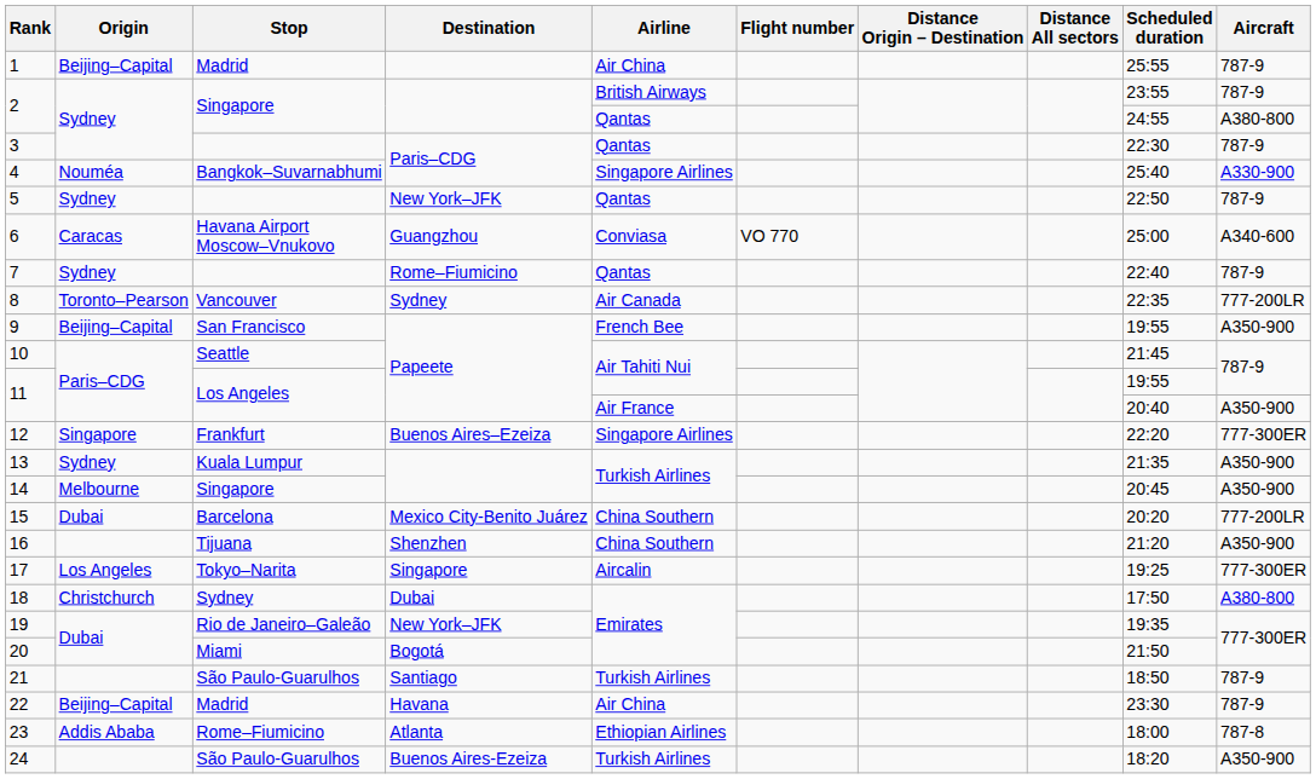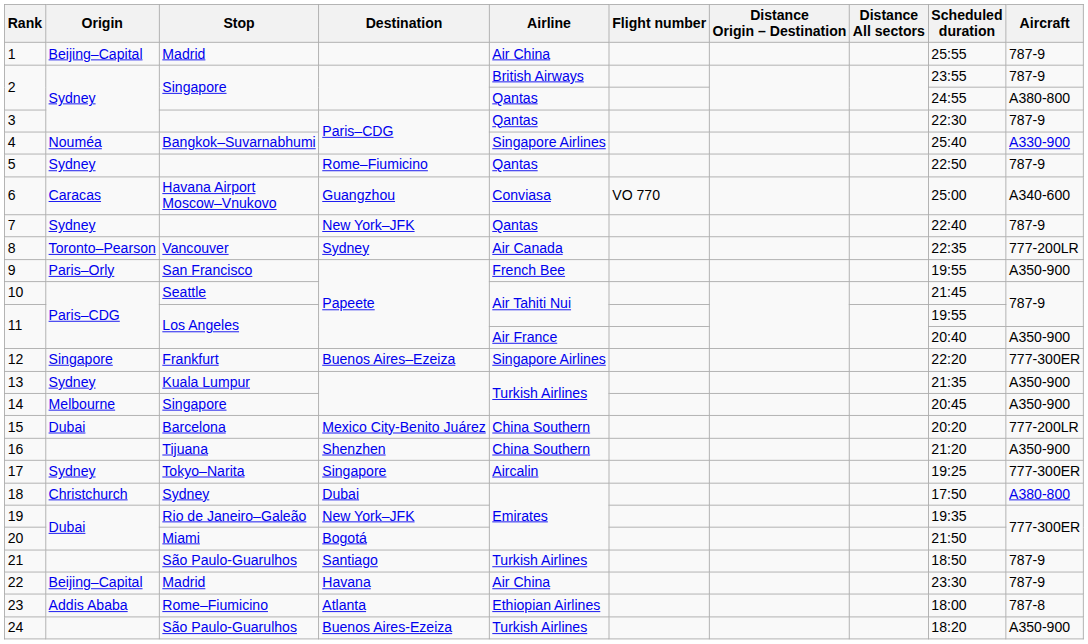5 | Destination: New York–JFK -> Rome–Fiumicino
7 | Destination: Rome–Fiumicino -> New York–JFK
9 | Origin: Beijing–Capital -> Paris–Orly
17 | Origin: Los Angeles -> Sydney
